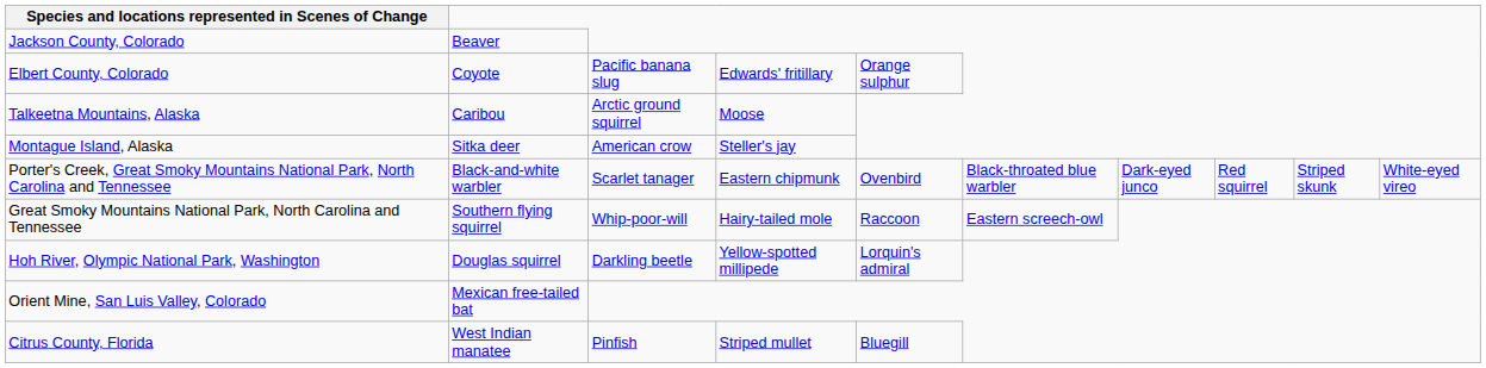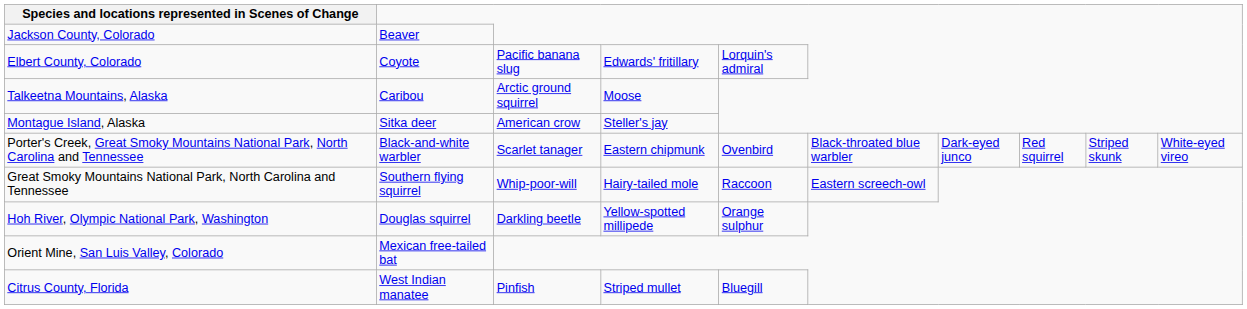Elbert County, Colorado | column 5: Orange sulphur -> Lorquin's admiral
Hoh River, Olympic National Park, Washington | column 5: Lorquin's admiral -> Orange sulphur
